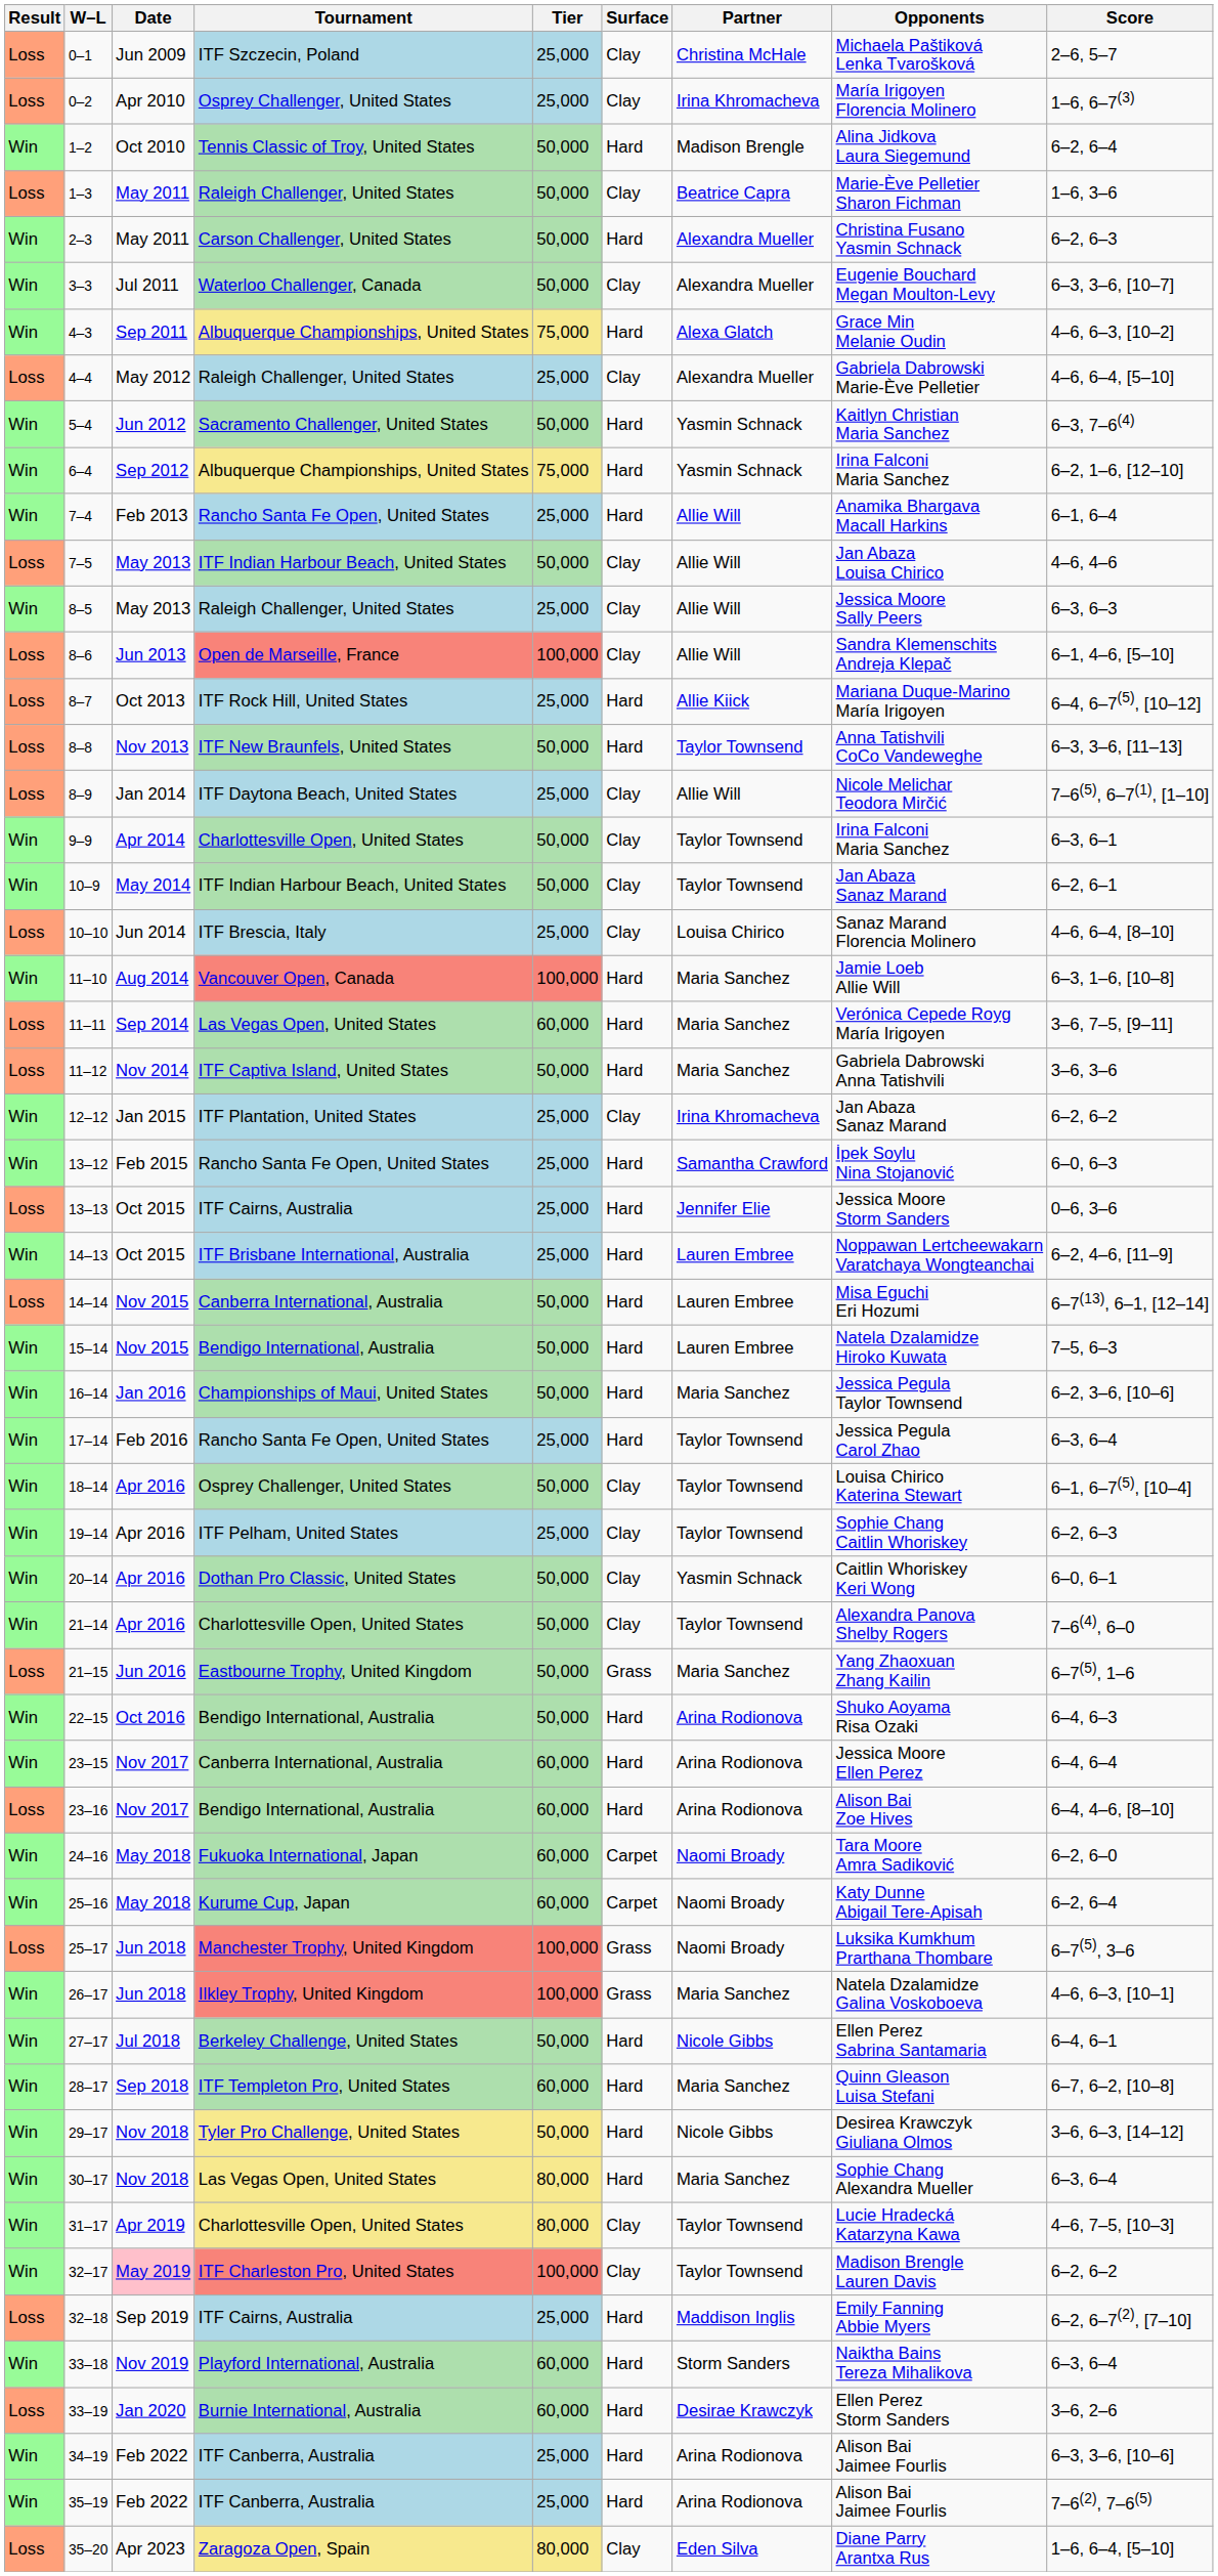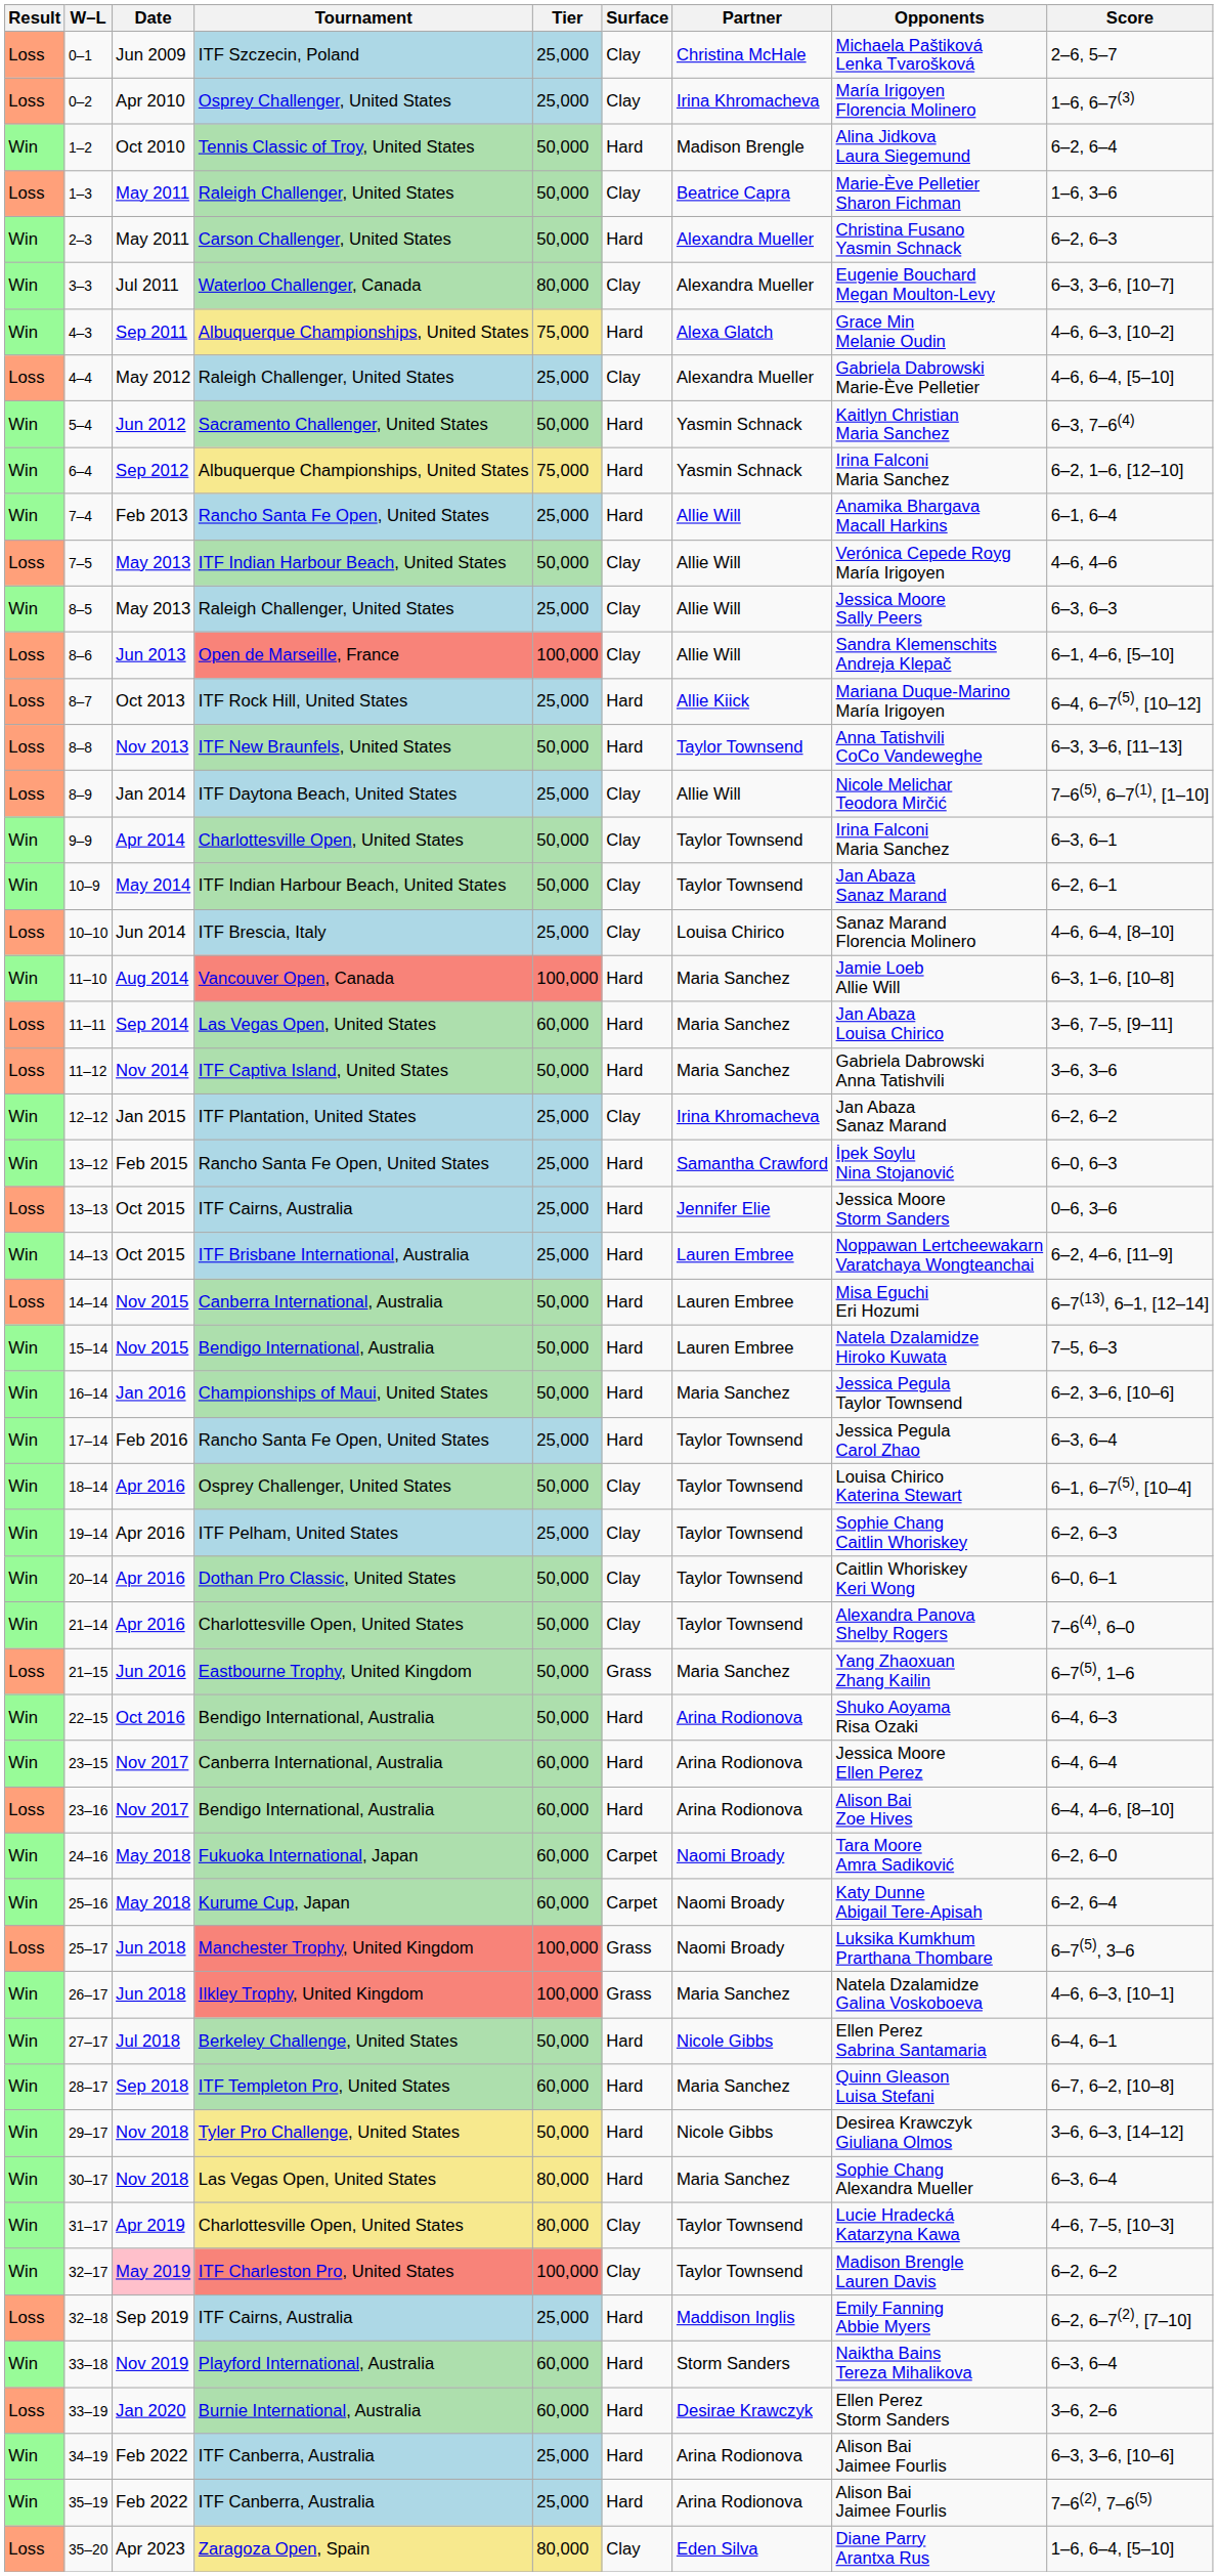3–3 | Tier: 50,000 -> 80,000
7–5 | Opponents: Jan Abaza Louisa Chirico -> Verónica Cepede Royg María Irigoyen
11–11 | Opponents: Verónica Cepede Royg María Irigoyen -> Jan Abaza Louisa Chirico
20–14 | Partner: Yasmin Schnack -> Taylor Townsend
